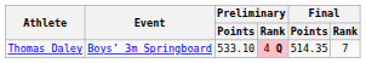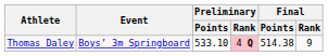Thomas Daley | Final / Points: 514.35 -> 514.38
Thomas Daley | Final / Rank: 7 -> 9
